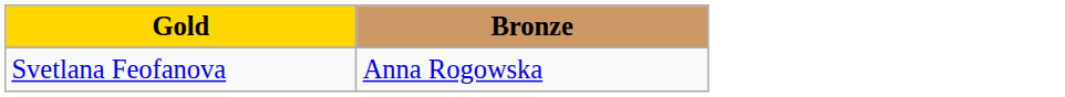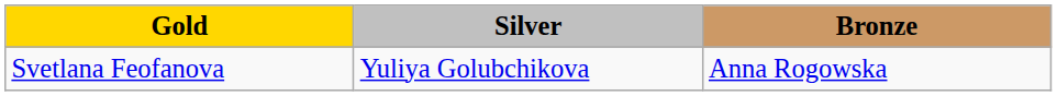+ column: Silver | Yuliya Golubchikova
